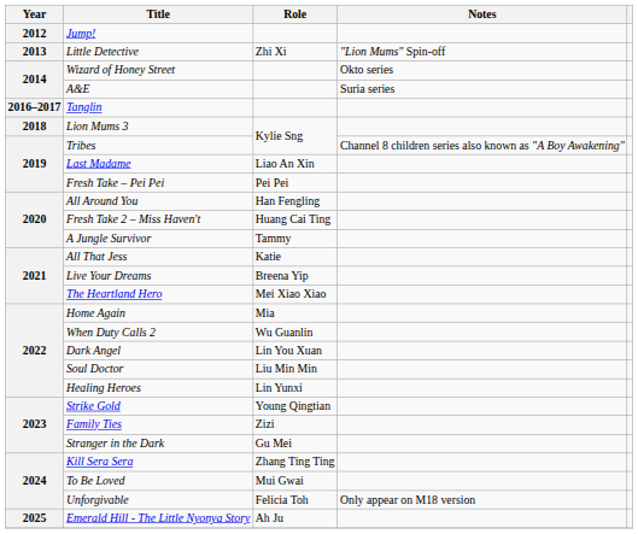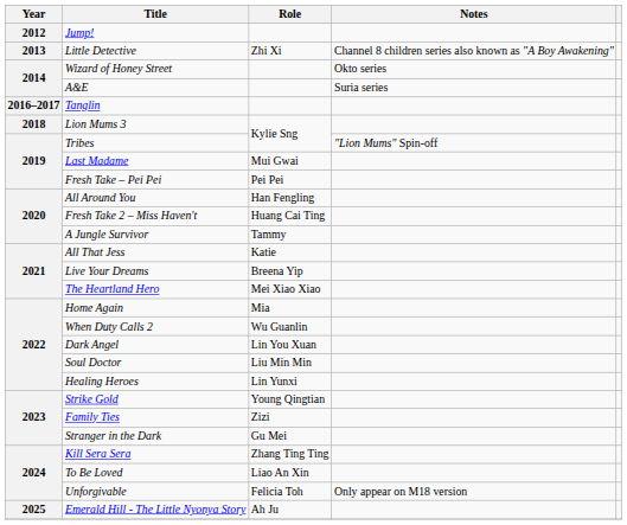Little Detective | Notes: "Lion Mums" Spin-off -> Channel 8 children series also known as "A Boy Awakening"
Tribes | Notes: Channel 8 children series also known as "A Boy Awakening" -> "Lion Mums" Spin-off
Last Madame | Role: Liao An Xin -> Mui Gwai
To Be Loved | Role: Mui Gwai -> Liao An Xin
